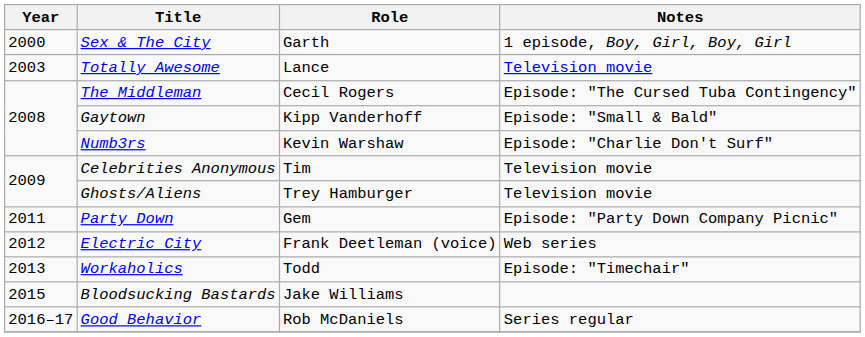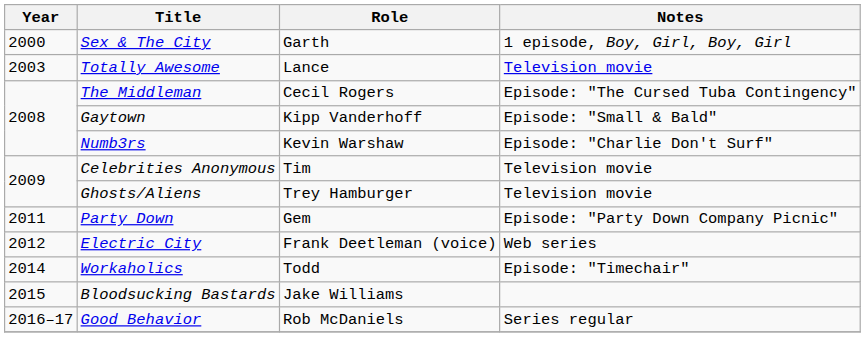Workaholics | Year: 2013 -> 2014
